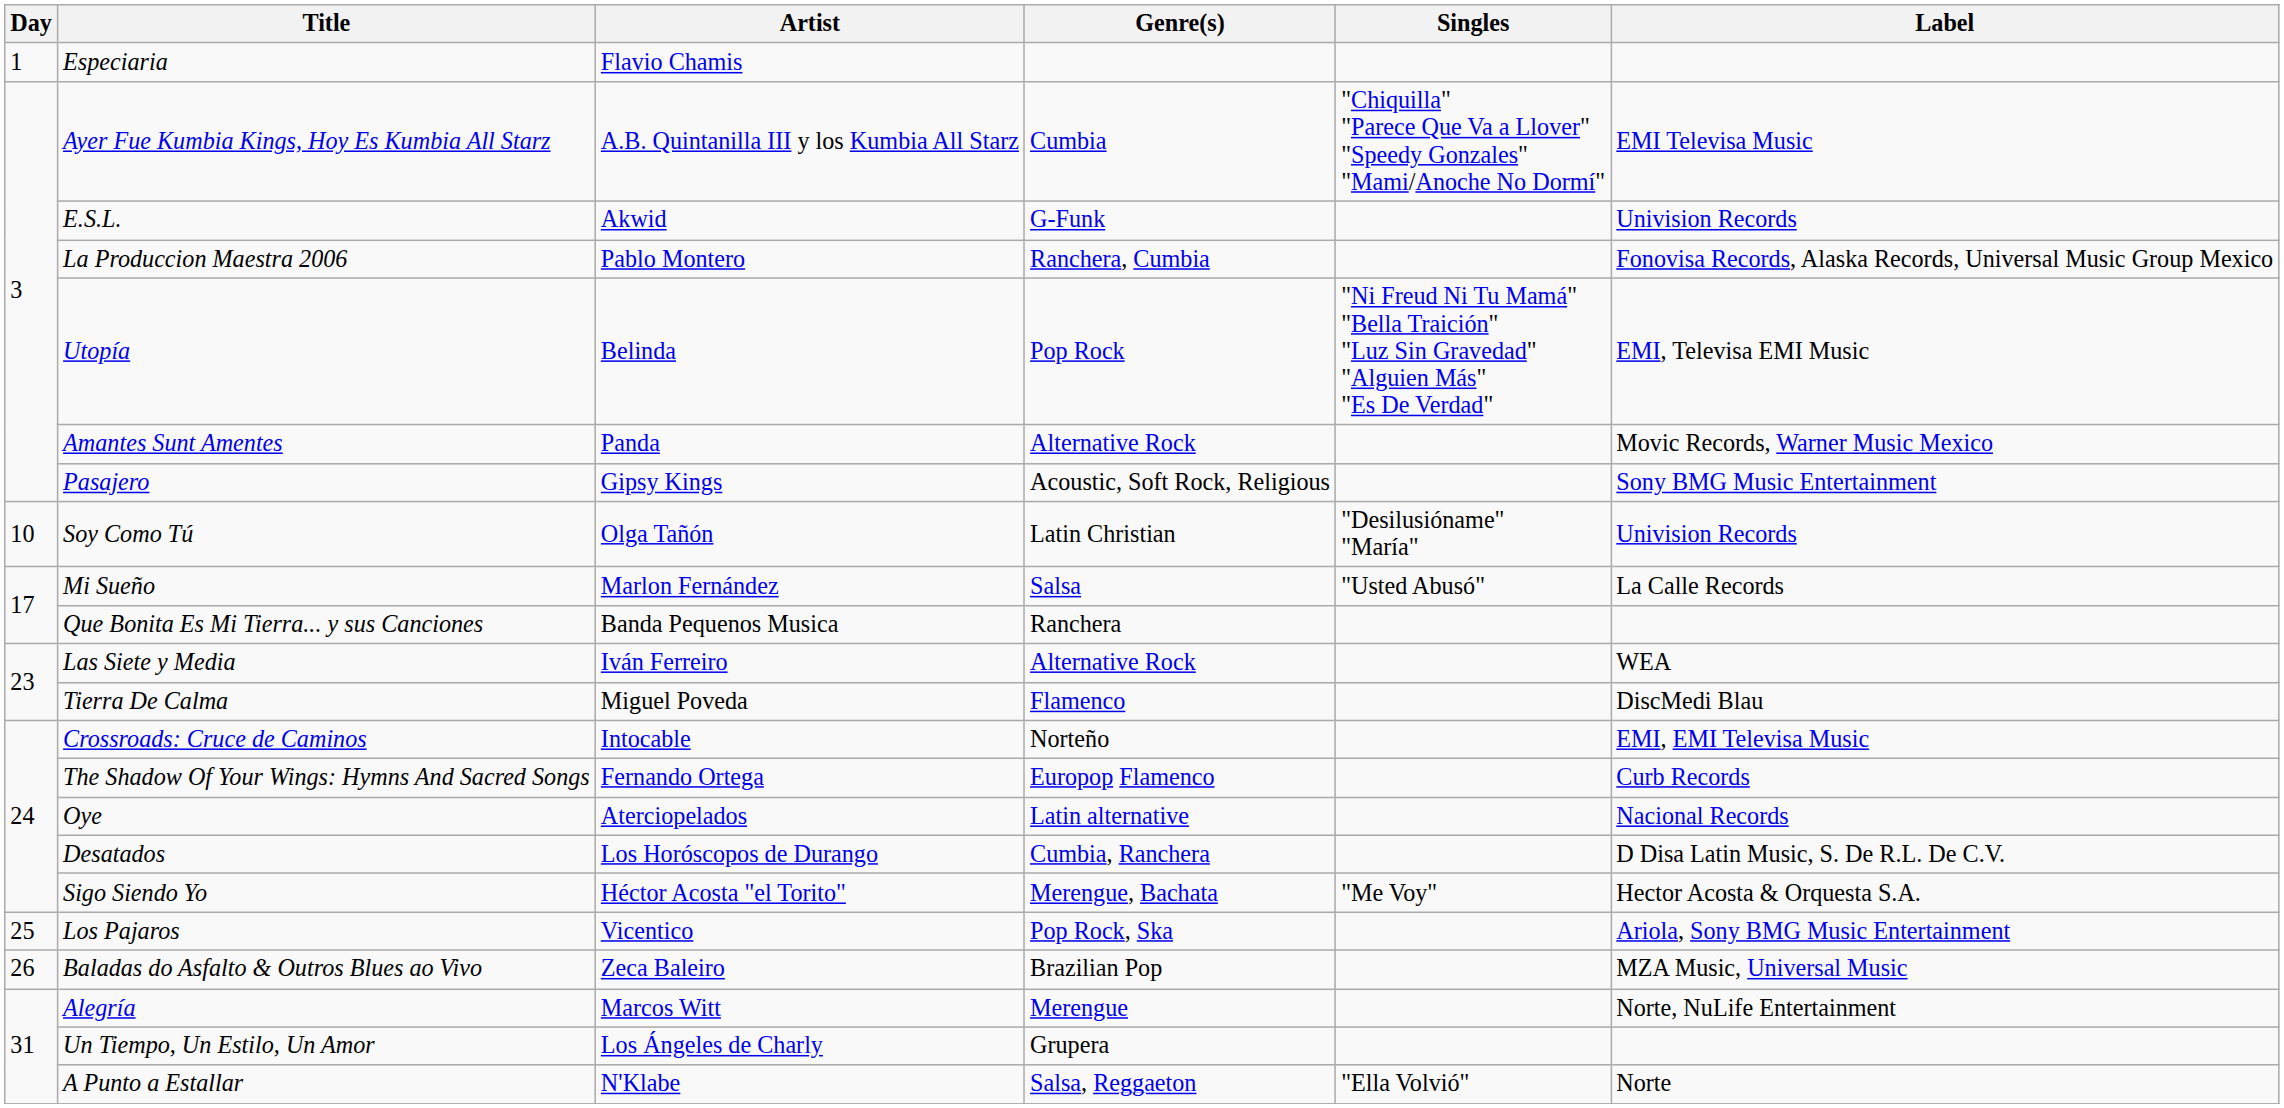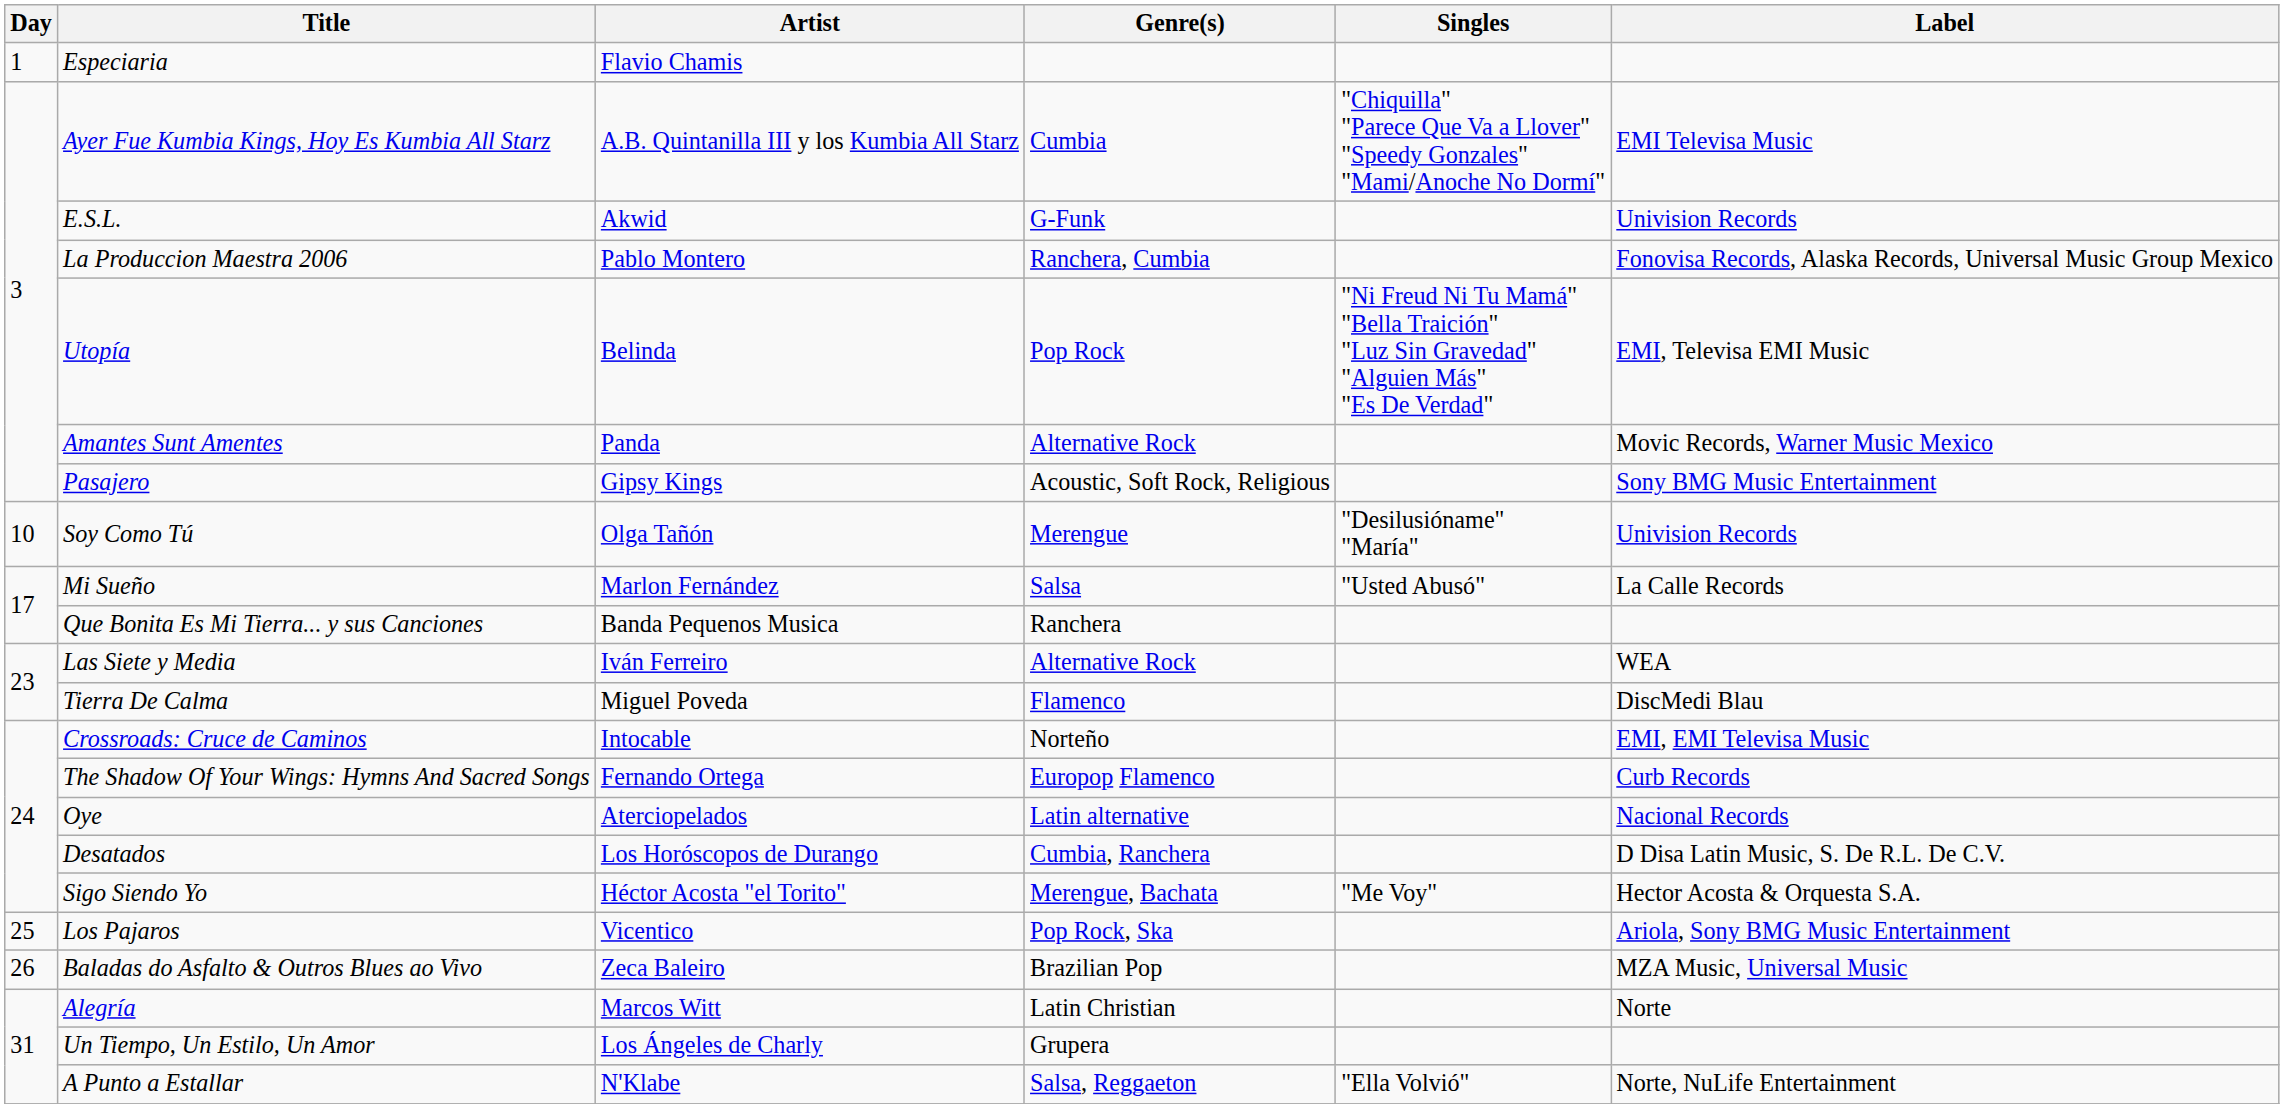Soy Como Tú | Genre(s): Latin Christian -> Merengue
Alegría | Genre(s): Merengue -> Latin Christian
Alegría | Label: Norte, NuLife Entertainment -> Norte
A Punto a Estallar | Label: Norte -> Norte, NuLife Entertainment
